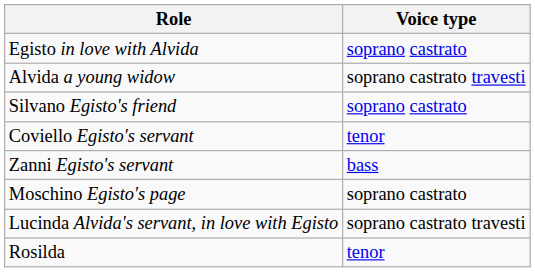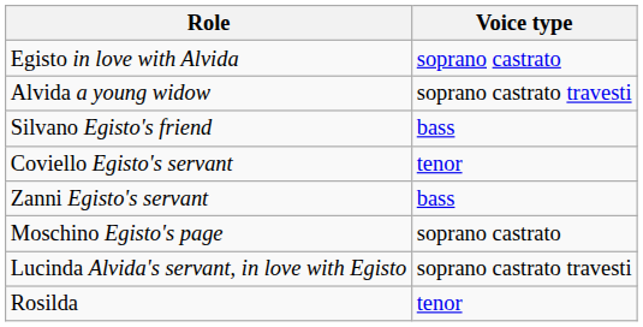Silvano Egisto's friend | Voice type: soprano castrato -> bass
